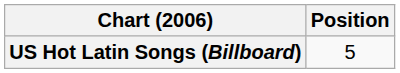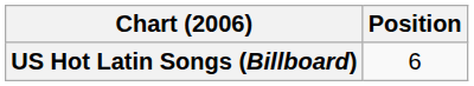US Hot Latin Songs (Billboard) | Position: 5 -> 6
